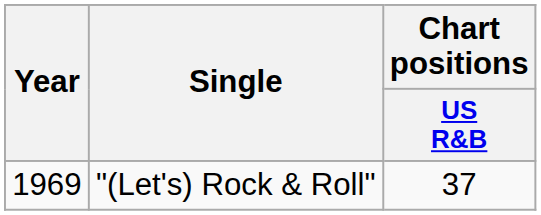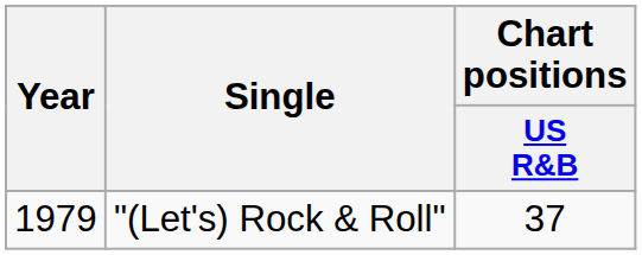"(Let's) Rock & Roll" | Year: 1969 -> 1979
